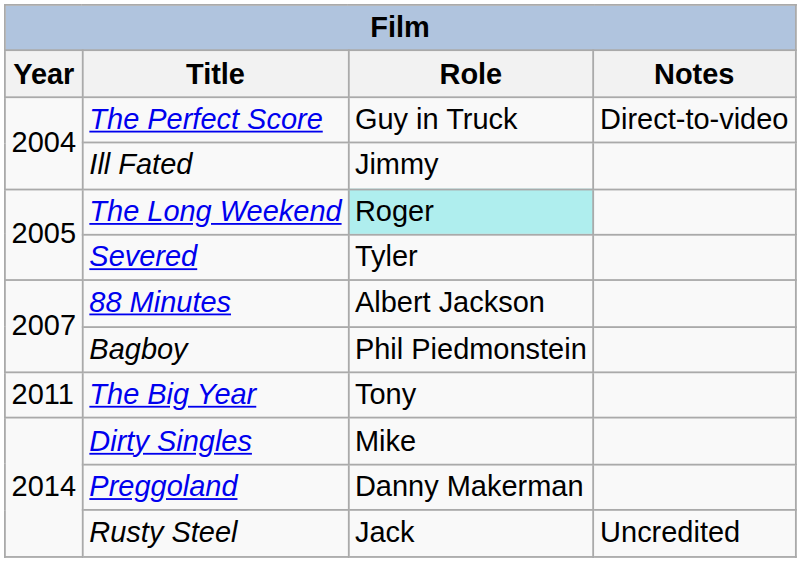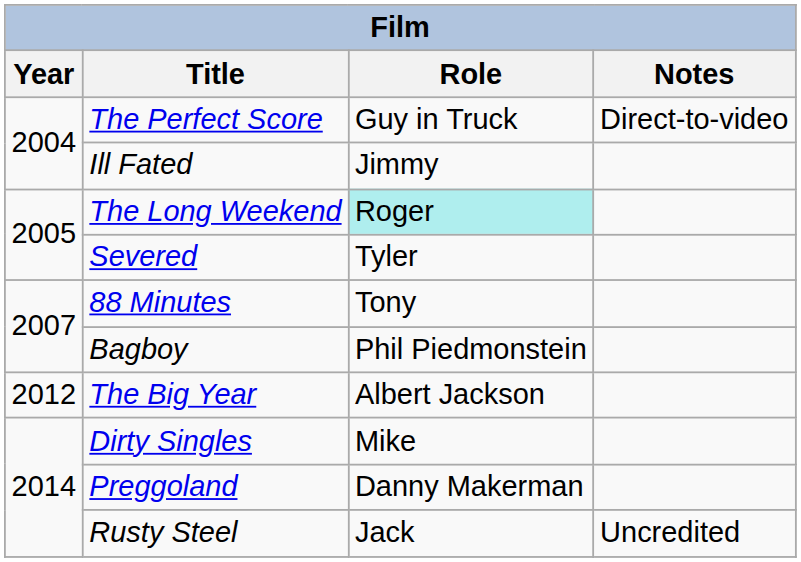88 Minutes | Role: Albert Jackson -> Tony
The Big Year | Year: 2011 -> 2012
The Big Year | Role: Tony -> Albert Jackson
